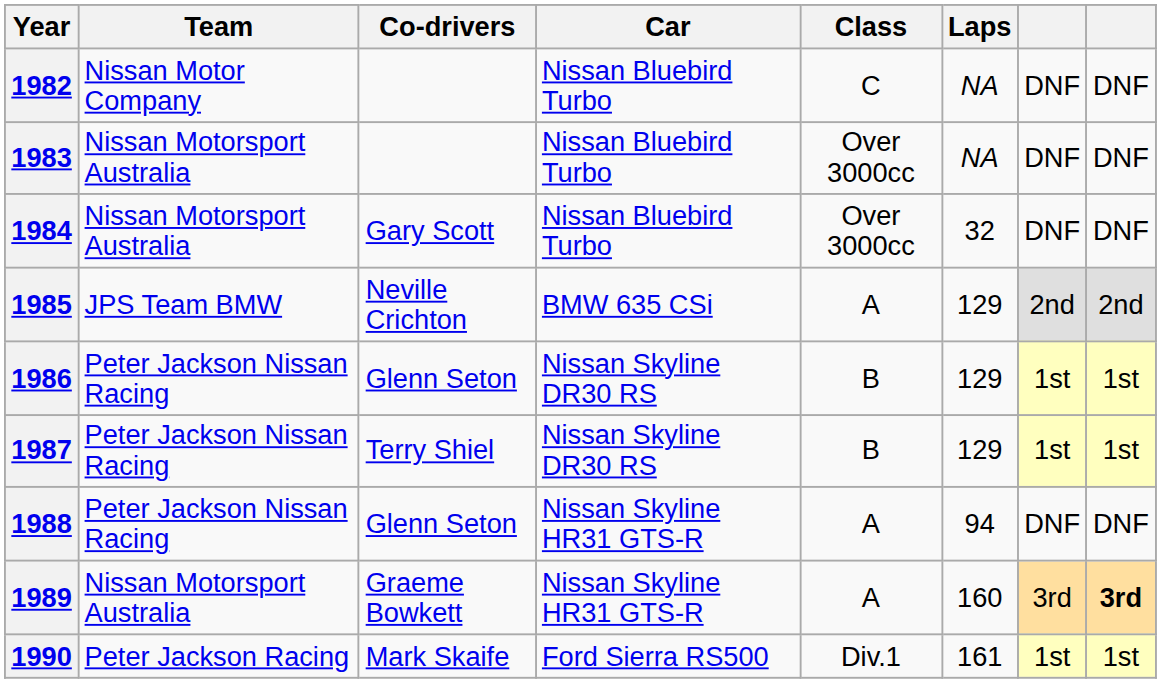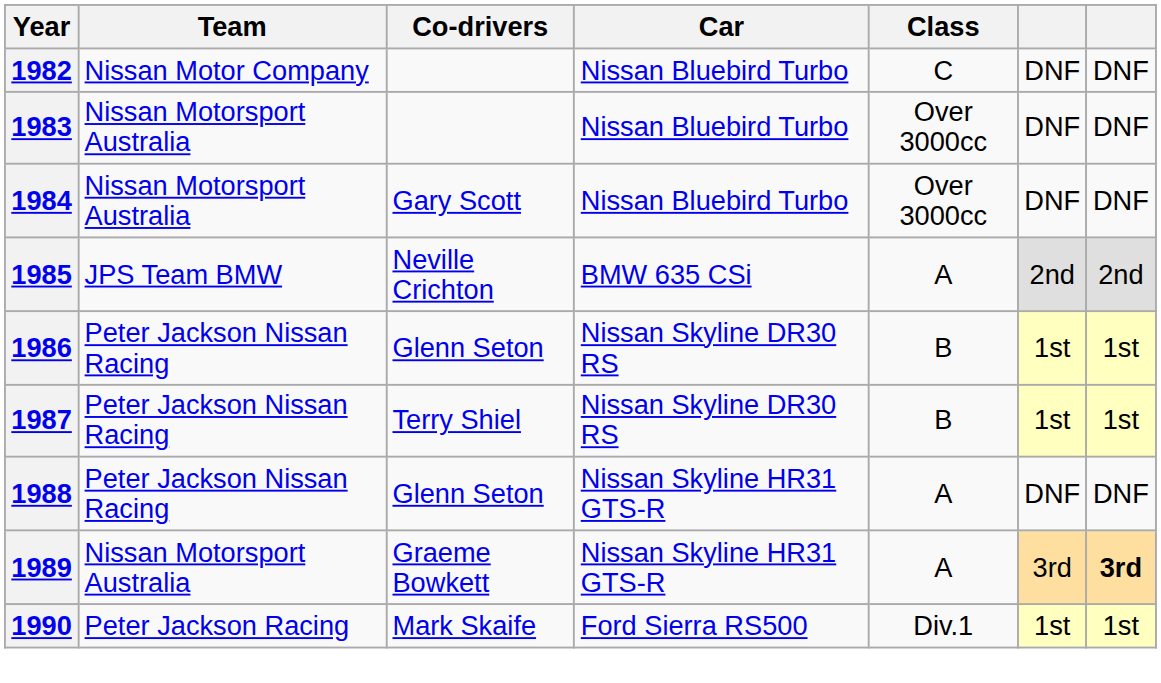- column: Laps | NA | NA | 32 | 129 | 129 | 129 | 94 | 160 | 161
